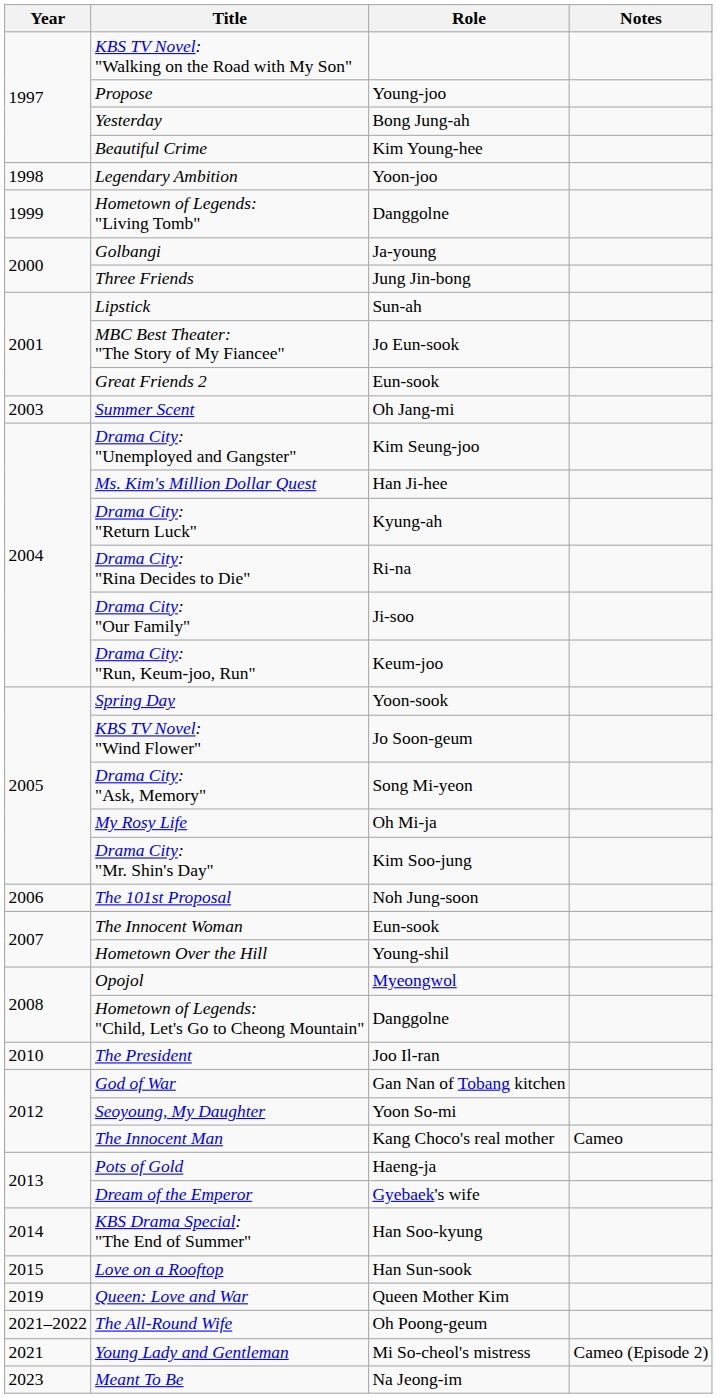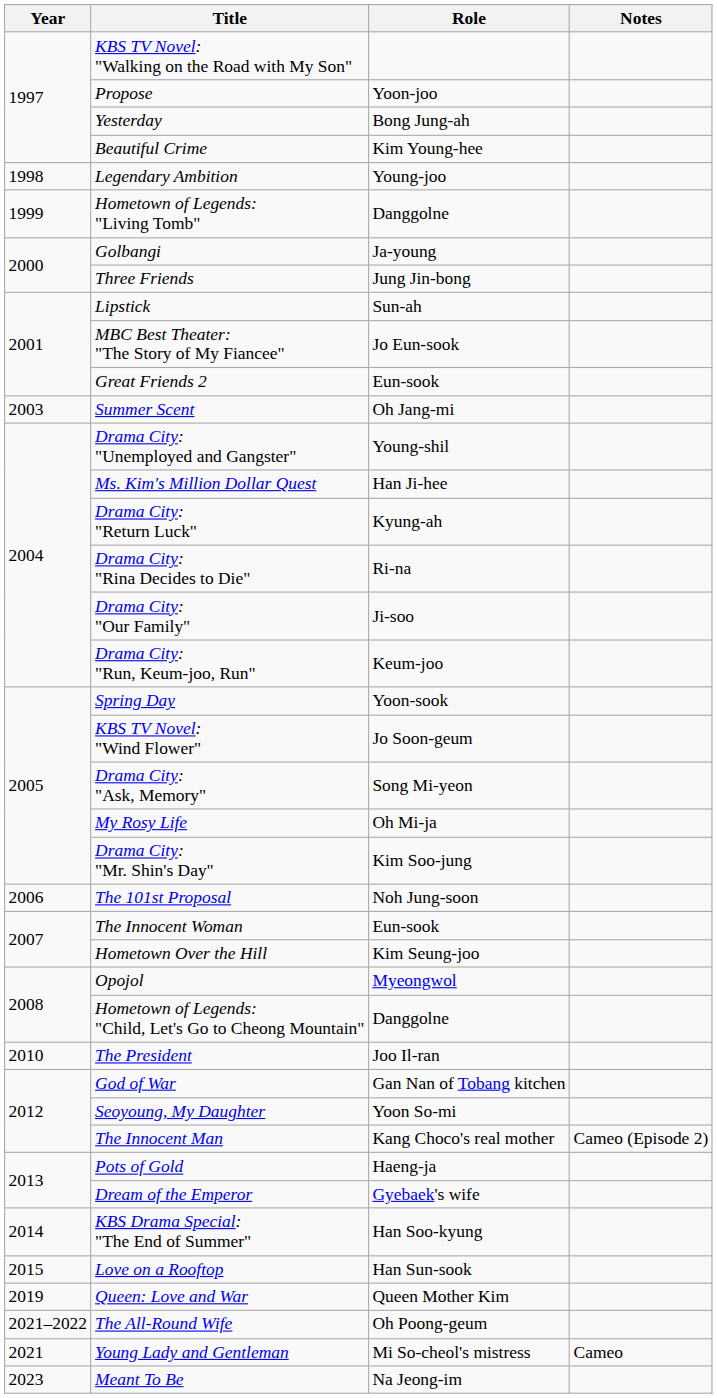Propose | Role: Young-joo -> Yoon-joo
Legendary Ambition | Role: Yoon-joo -> Young-joo
Drama City: "Unemployed and Gangster" | Role: Kim Seung-joo -> Young-shil
Hometown Over the Hill | Role: Young-shil -> Kim Seung-joo
The Innocent Man | Notes: Cameo -> Cameo (Episode 2)
Young Lady and Gentleman | Notes: Cameo (Episode 2) -> Cameo
